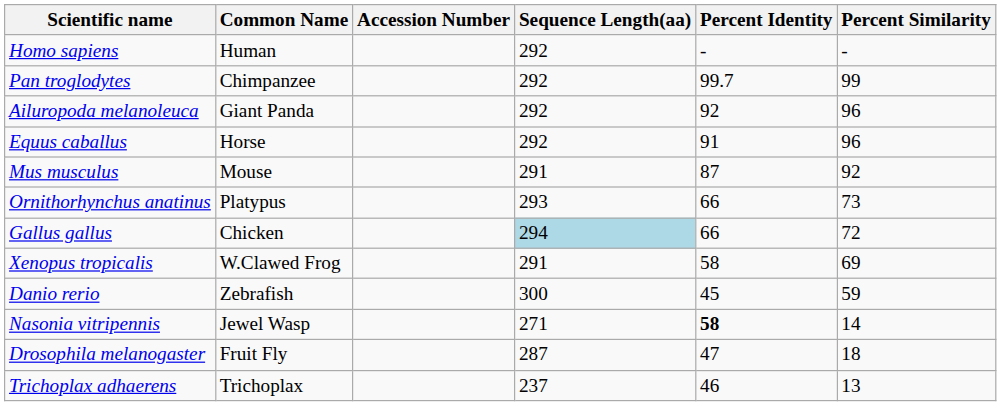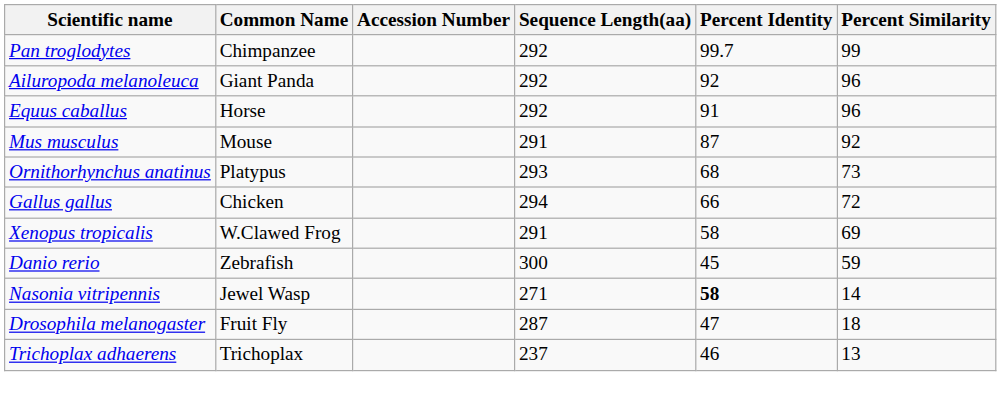- row: Homo sapiens | Human | 292 | - | -
Ornithorhynchus anatinus | Percent Identity: 66 -> 68
Gallus gallus | Sequence Length(aa): lightblue background -> no background
